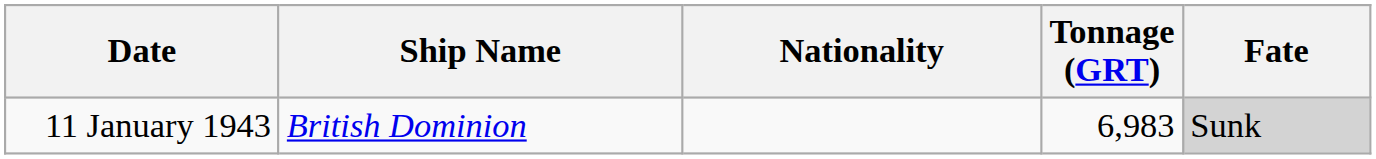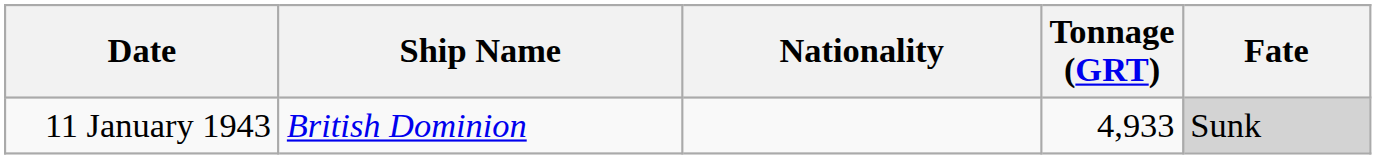11 January 1943 | Tonnage (GRT): 6,983 -> 4,933
